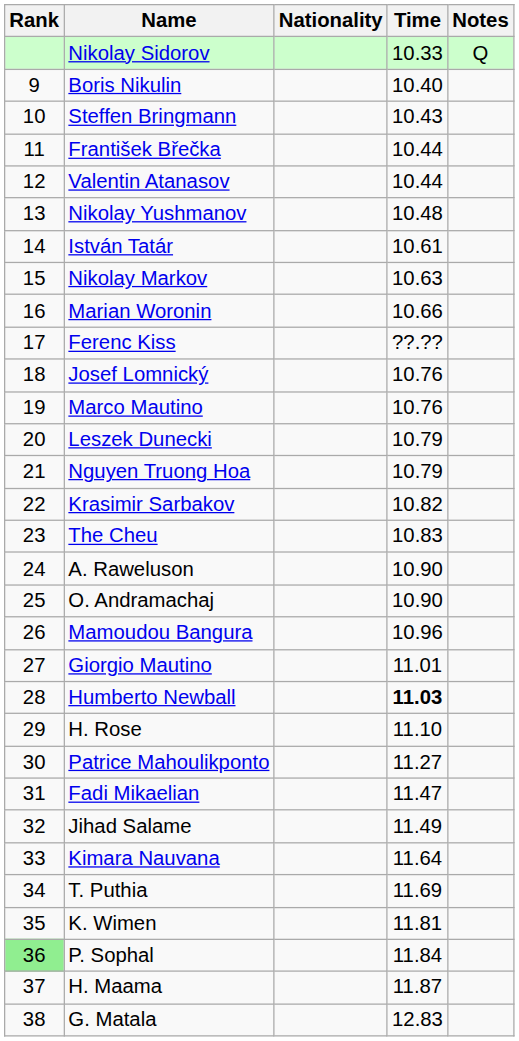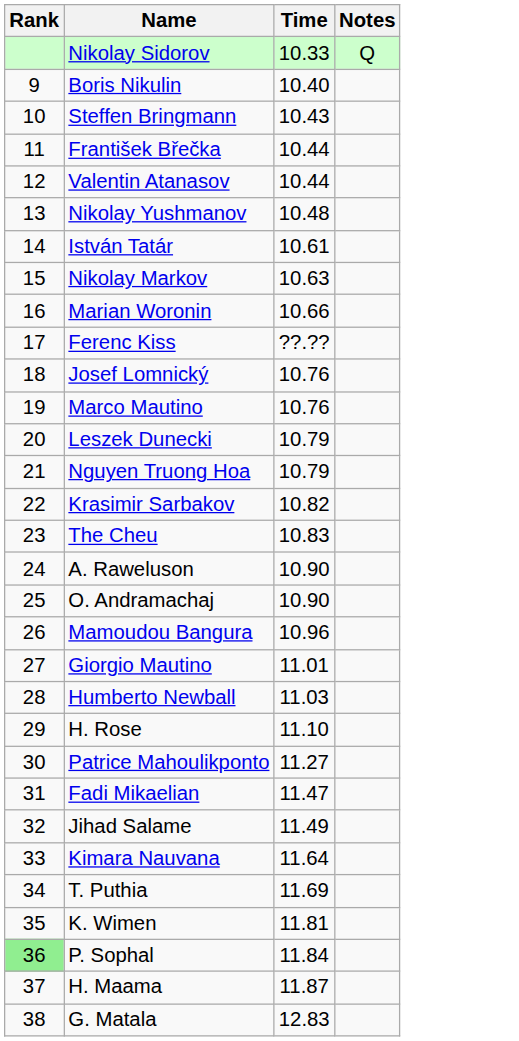- column: Nationality
Humberto Newball | Time: bold -> normal
